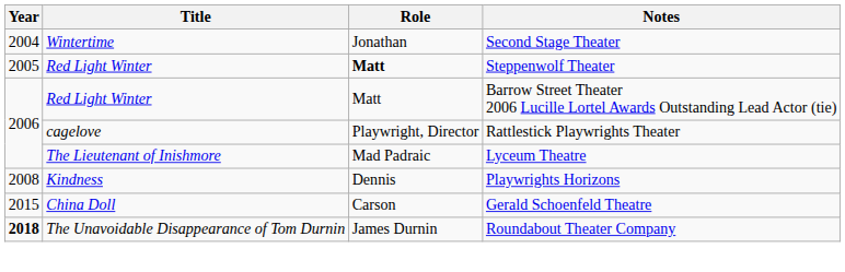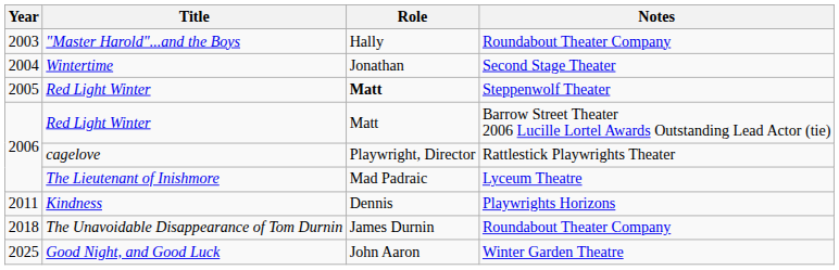+ row: 2003 | "Master Harold"...and the Boys | Hally | Roundabout Theater Company
Kindness | Year: 2008 -> 2011
- row: 2015 | China Doll | Carson | Gerald Schoenfeld Theatre
The Unavoidable Disappearance of Tom Durnin | Year: bold -> normal
+ row: 2025 | Good Night, and Good Luck | John Aaron | Winter Garden Theatre
